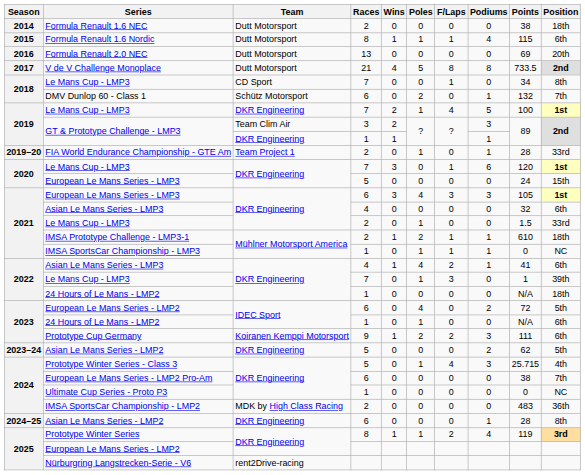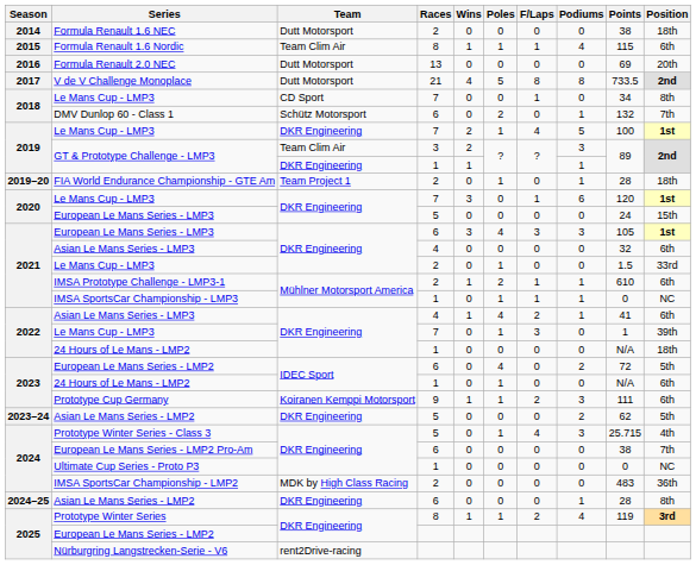Formula Renault 1.6 Nordic | Team: Dutt Motorsport -> Team Clim Air
FIA World Endurance Championship - GTE Am | Position: 33rd -> 18th
IMSA Prototype Challenge - LMP3-1 | Position: 18th -> 6th
Prototype Cup Germany | Poles: 2 -> 1
